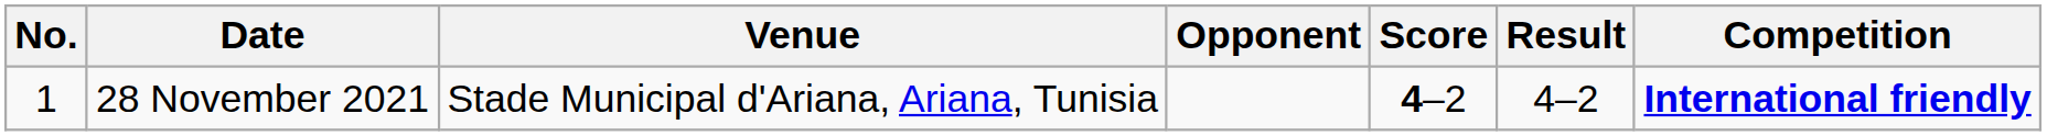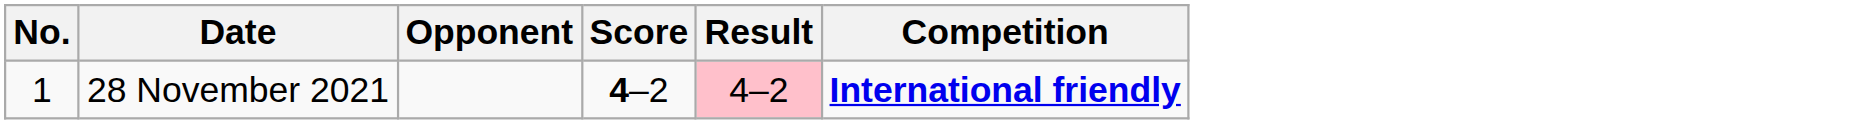- column: Venue | Stade Municipal d'Ariana, Ariana, Tunisia
28 November 2021 | Result: no background -> pink background
